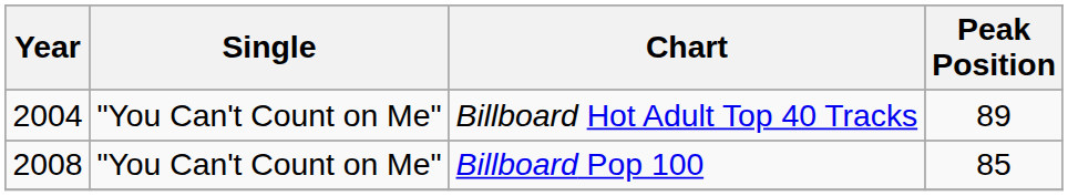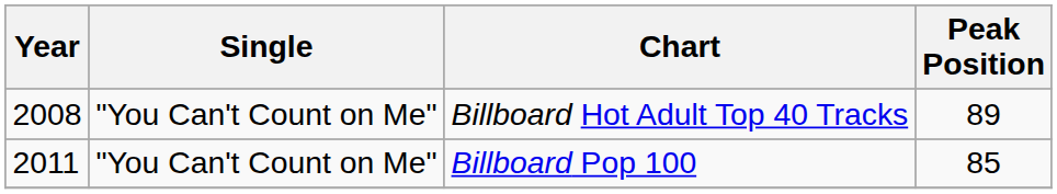Billboard Hot Adult Top 40 Tracks | Year: 2004 -> 2008
Billboard Pop 100 | Year: 2008 -> 2011
